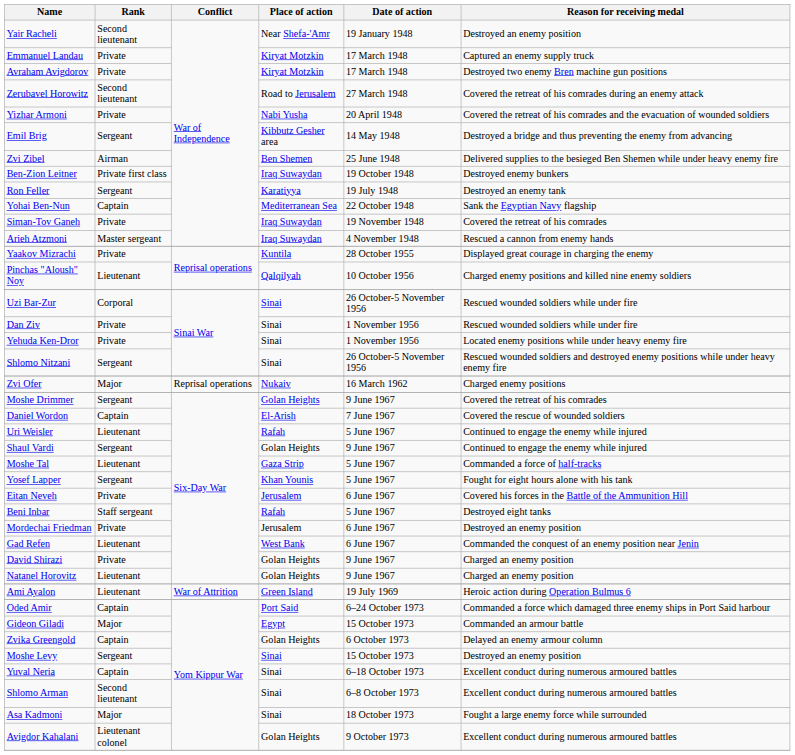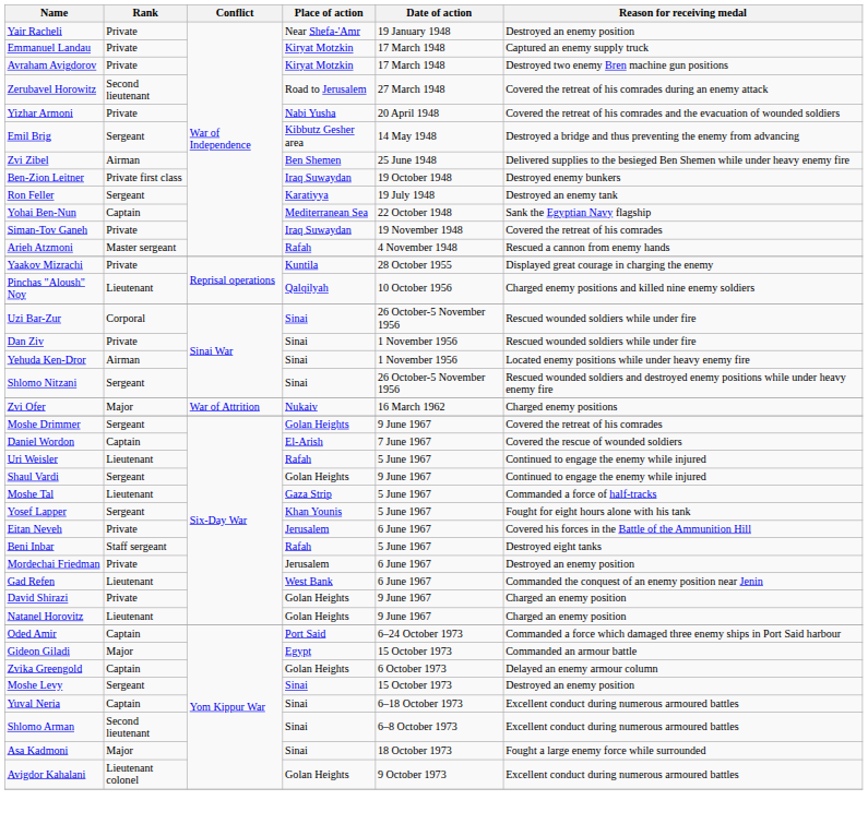Yair Racheli | Rank: Second lieutenant -> Private
Arieh Atzmoni | Place of action: Iraq Suwaydan -> Rafah
Yehuda Ken-Dror | Rank: Private -> Airman
Zvi Ofer | Conflict: Reprisal operations -> War of Attrition
- row: Ami Ayalon | Lieutenant | War of Attrition | Green Island | 19 July 1969 | Heroic action during Operation Bulmus 6
